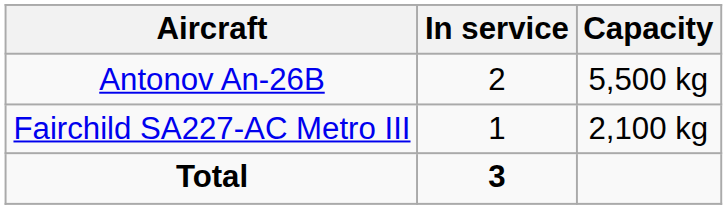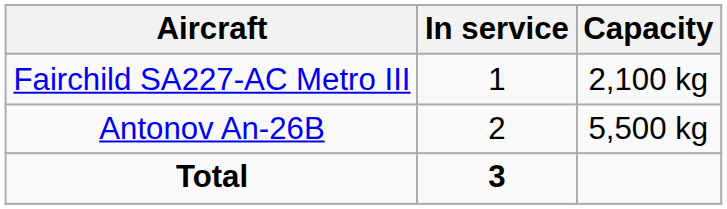rows swapped: Antonov An-26B <-> Fairchild SA227-AC Metro III
